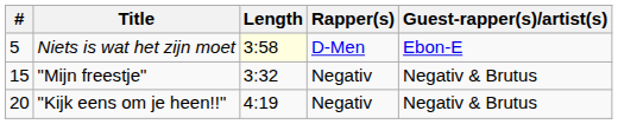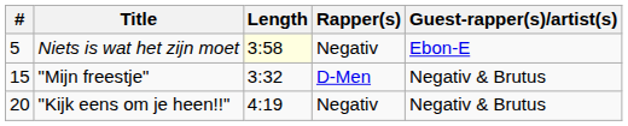Niets is wat het zijn moet | Rapper(s): D-Men -> Negativ
"Mijn freestje" | Rapper(s): Negativ -> D-Men
